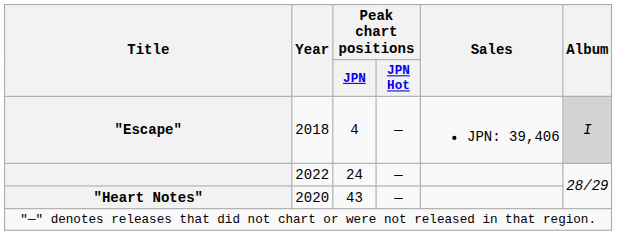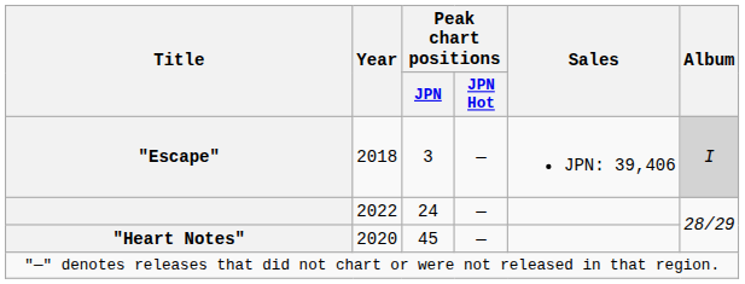"Escape" | Peak chart positions / JPN: 4 -> 3
"Heart Notes" | Peak chart positions / JPN: 43 -> 45
